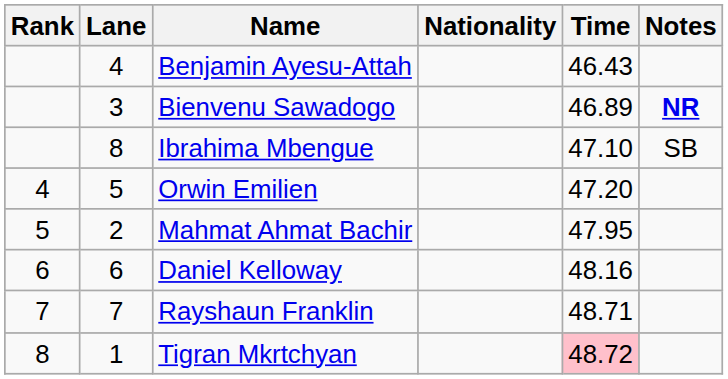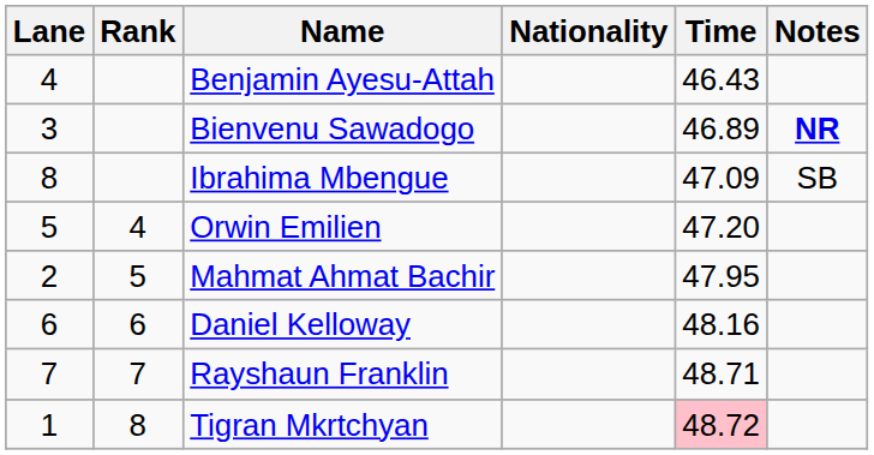columns swapped: Rank <-> Lane
Ibrahima Mbengue | Time: 47.10 -> 47.09
